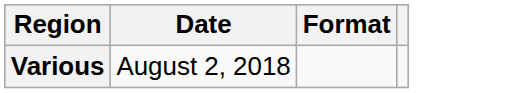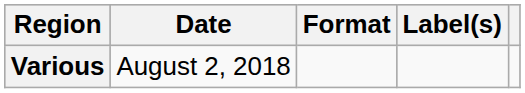+ column: Label(s)
